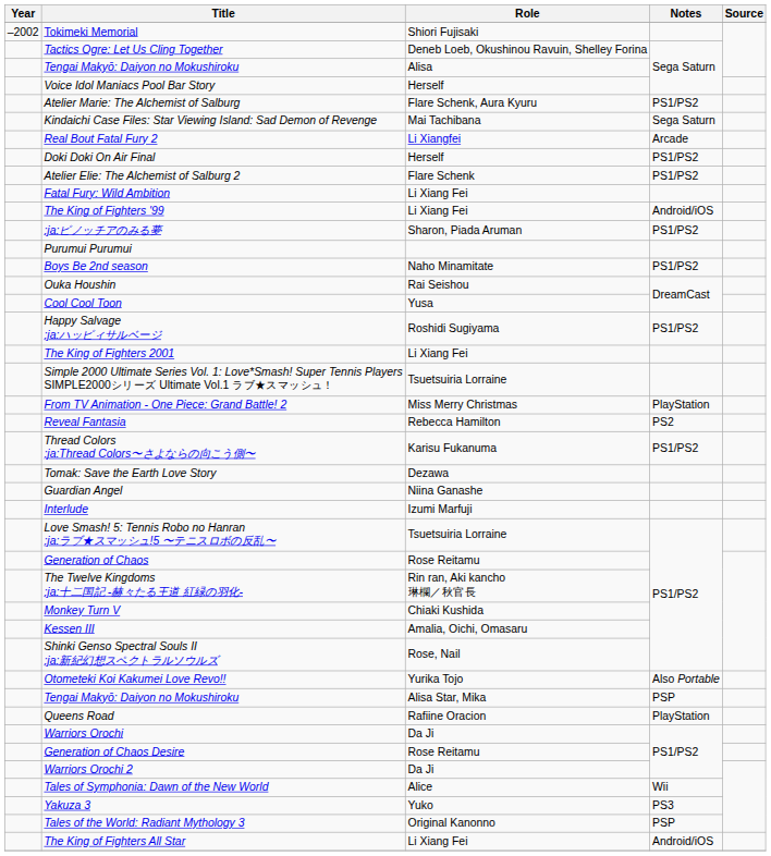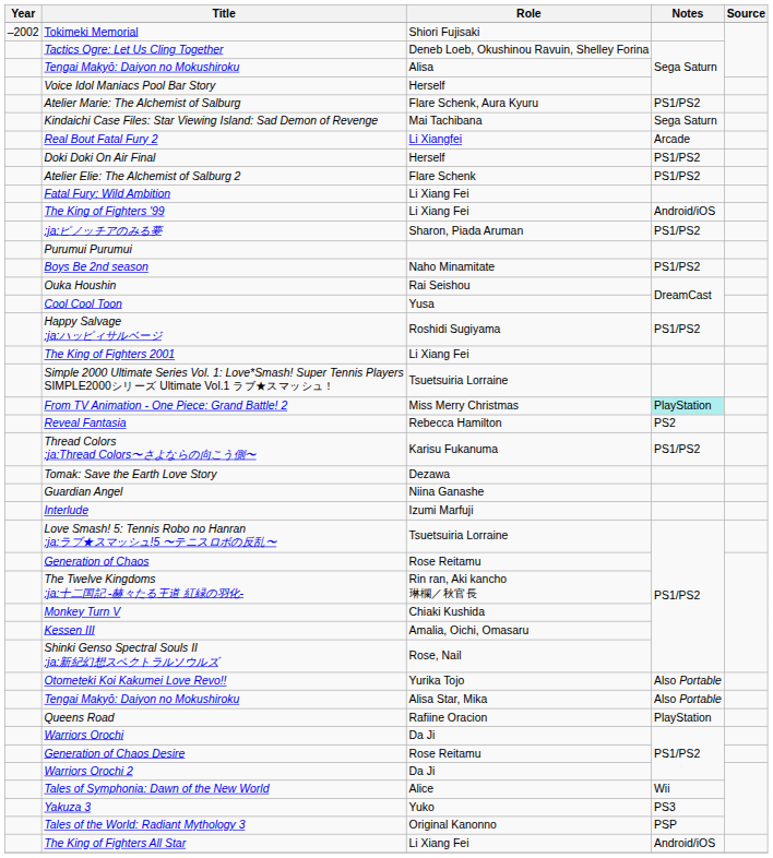From TV Animation - One Piece: Grand Battle! 2 | Notes: no background -> paleturquoise background
Tengai Makyō: Daiyon no Mokushiroku / Alisa Star, Mika | Notes: PSP -> Also Portable
